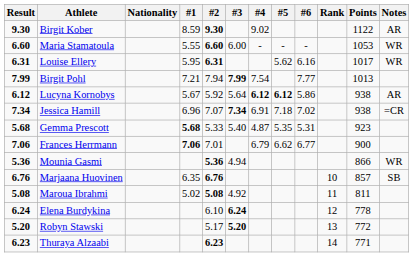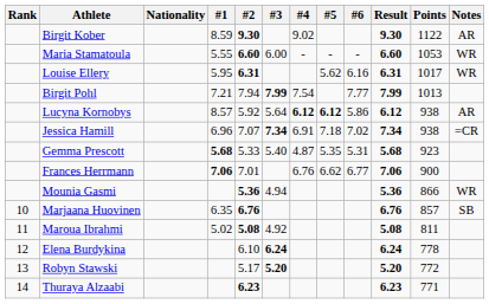columns swapped: Rank <-> Result
Lucyna Kornobys | #1: 5.67 -> 8.57
Frances Herrmann | #4: 6.79 -> 6.76
